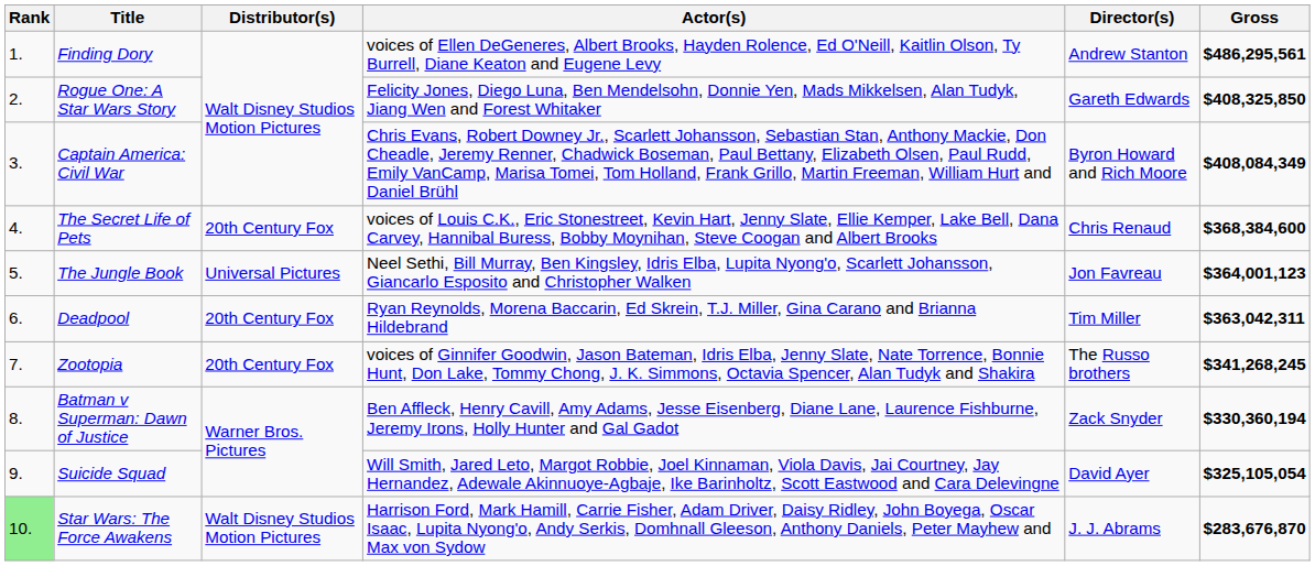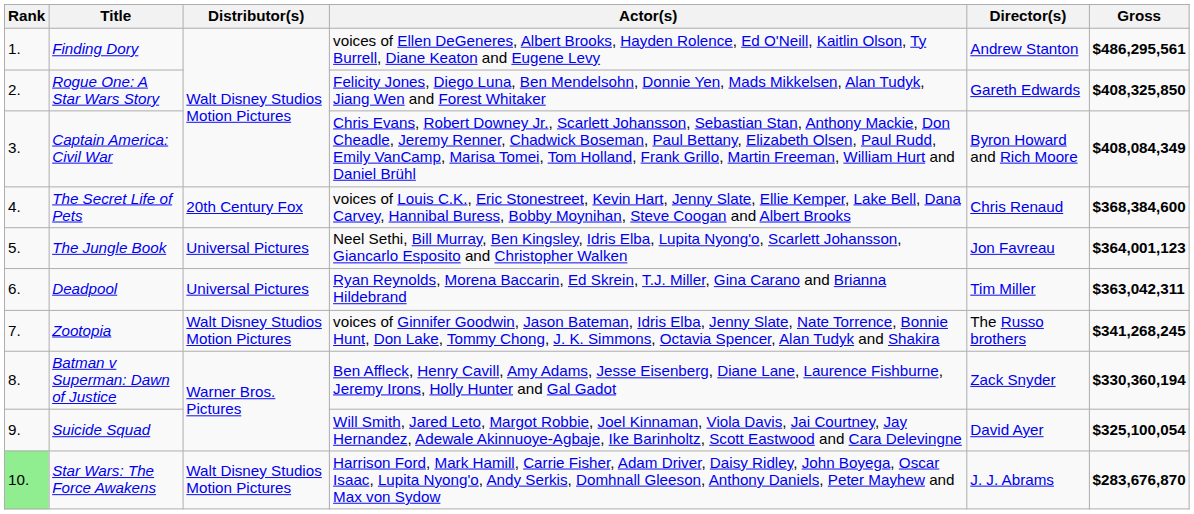Deadpool | Distributor(s): 20th Century Fox -> Universal Pictures
Zootopia | Distributor(s): 20th Century Fox -> Walt Disney Studios Motion Pictures
Suicide Squad | Gross: $325,105,054 -> $325,100,054
